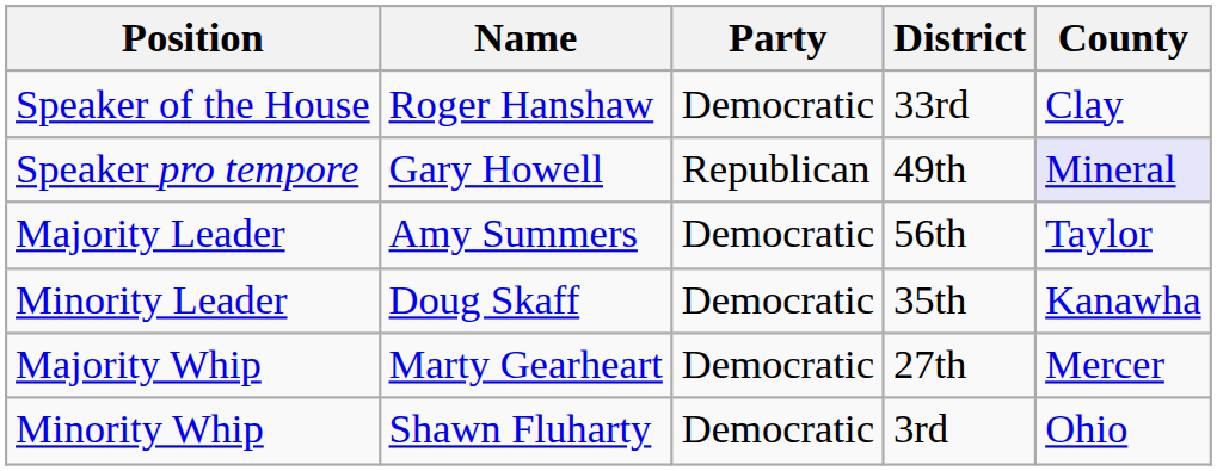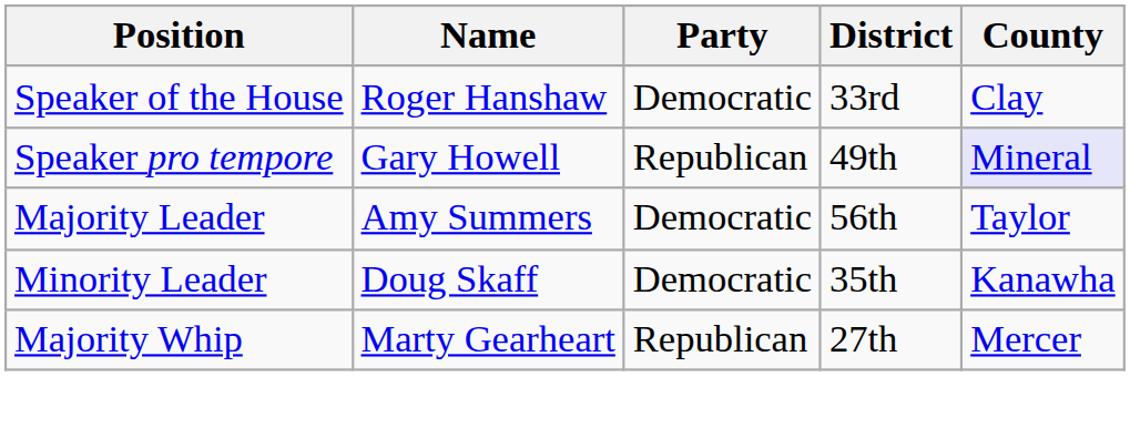Majority Whip | Party: Democratic -> Republican
- row: Minority Whip | Shawn Fluharty | Democratic | 3rd | Ohio
